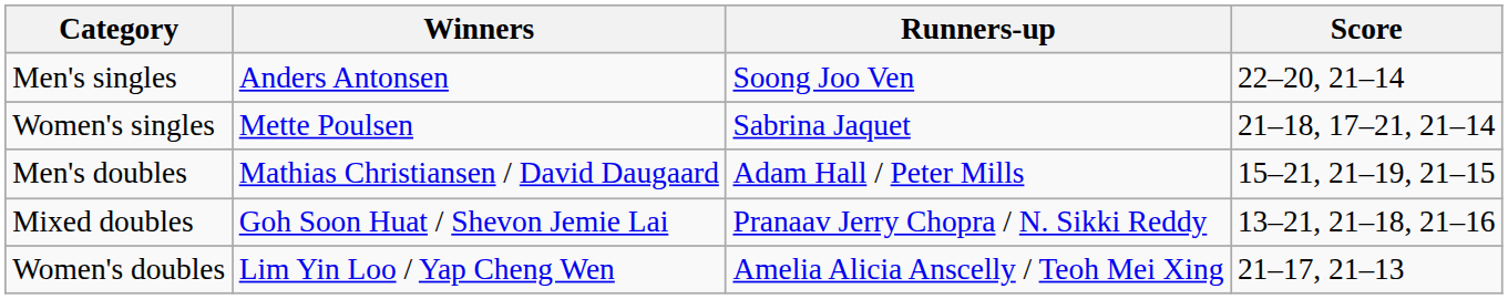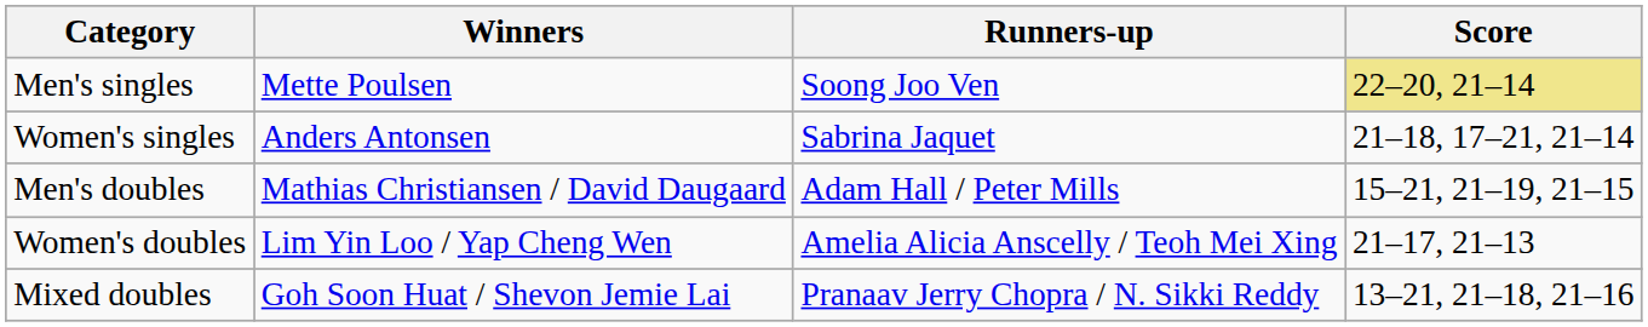Men's singles | Winners: Anders Antonsen -> Mette Poulsen
Men's singles | Score: no background -> khaki background
Women's singles | Winners: Mette Poulsen -> Anders Antonsen
rows swapped: Women's doubles <-> Mixed doubles
